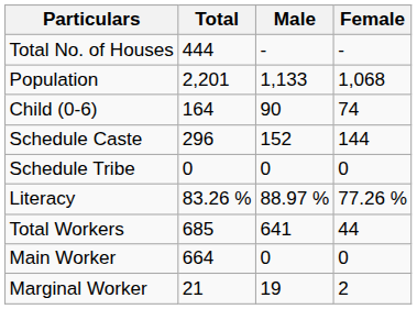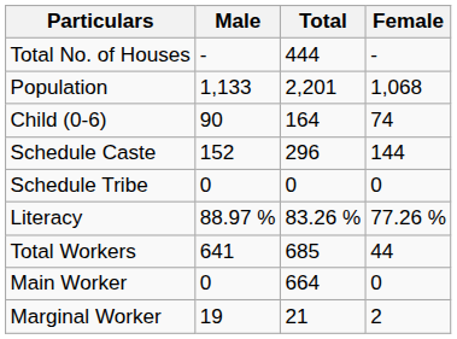columns swapped: Total <-> Male
